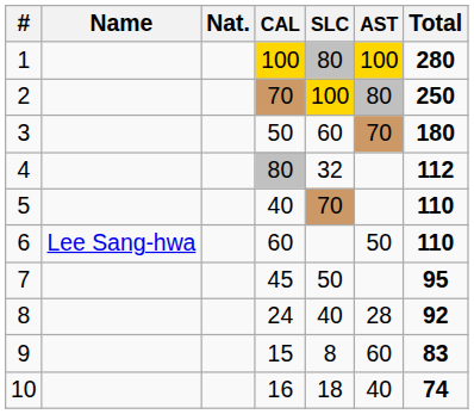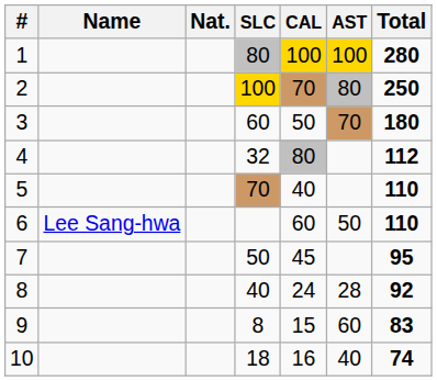columns swapped: CAL <-> SLC
